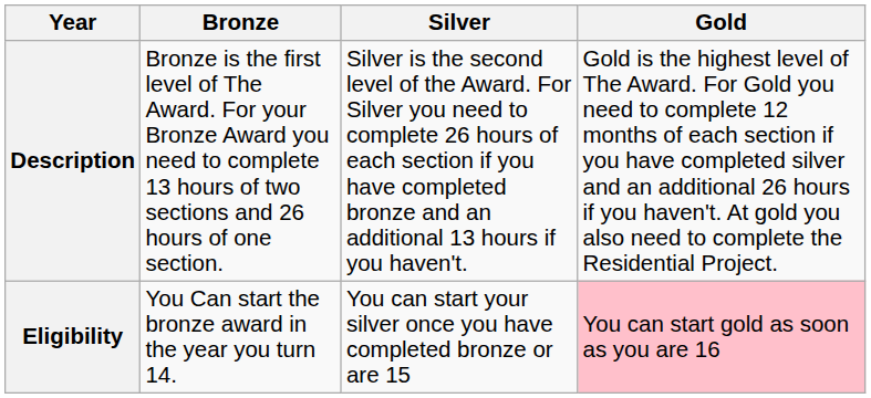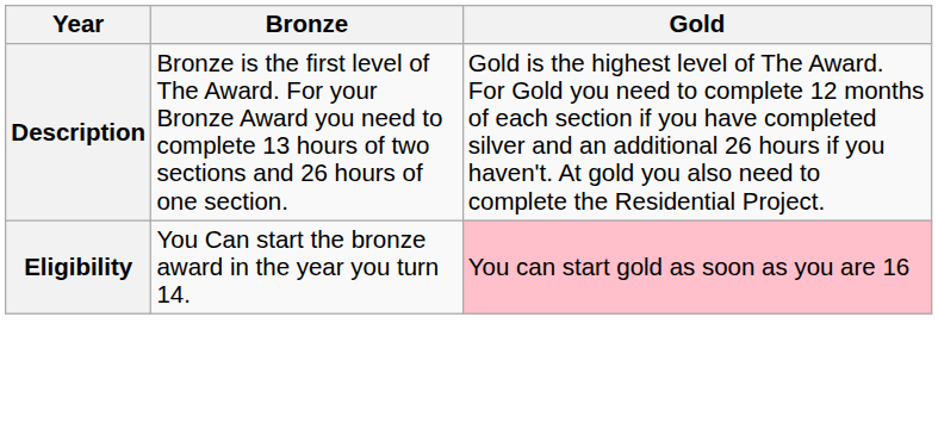- column: Silver | Silver is the second level of the Award. For Silver you need to complete 26 hours of each section if you have completed bronze and an additional 13 hours if you haven't. | You can start your silver once you have completed bronze or are 15
